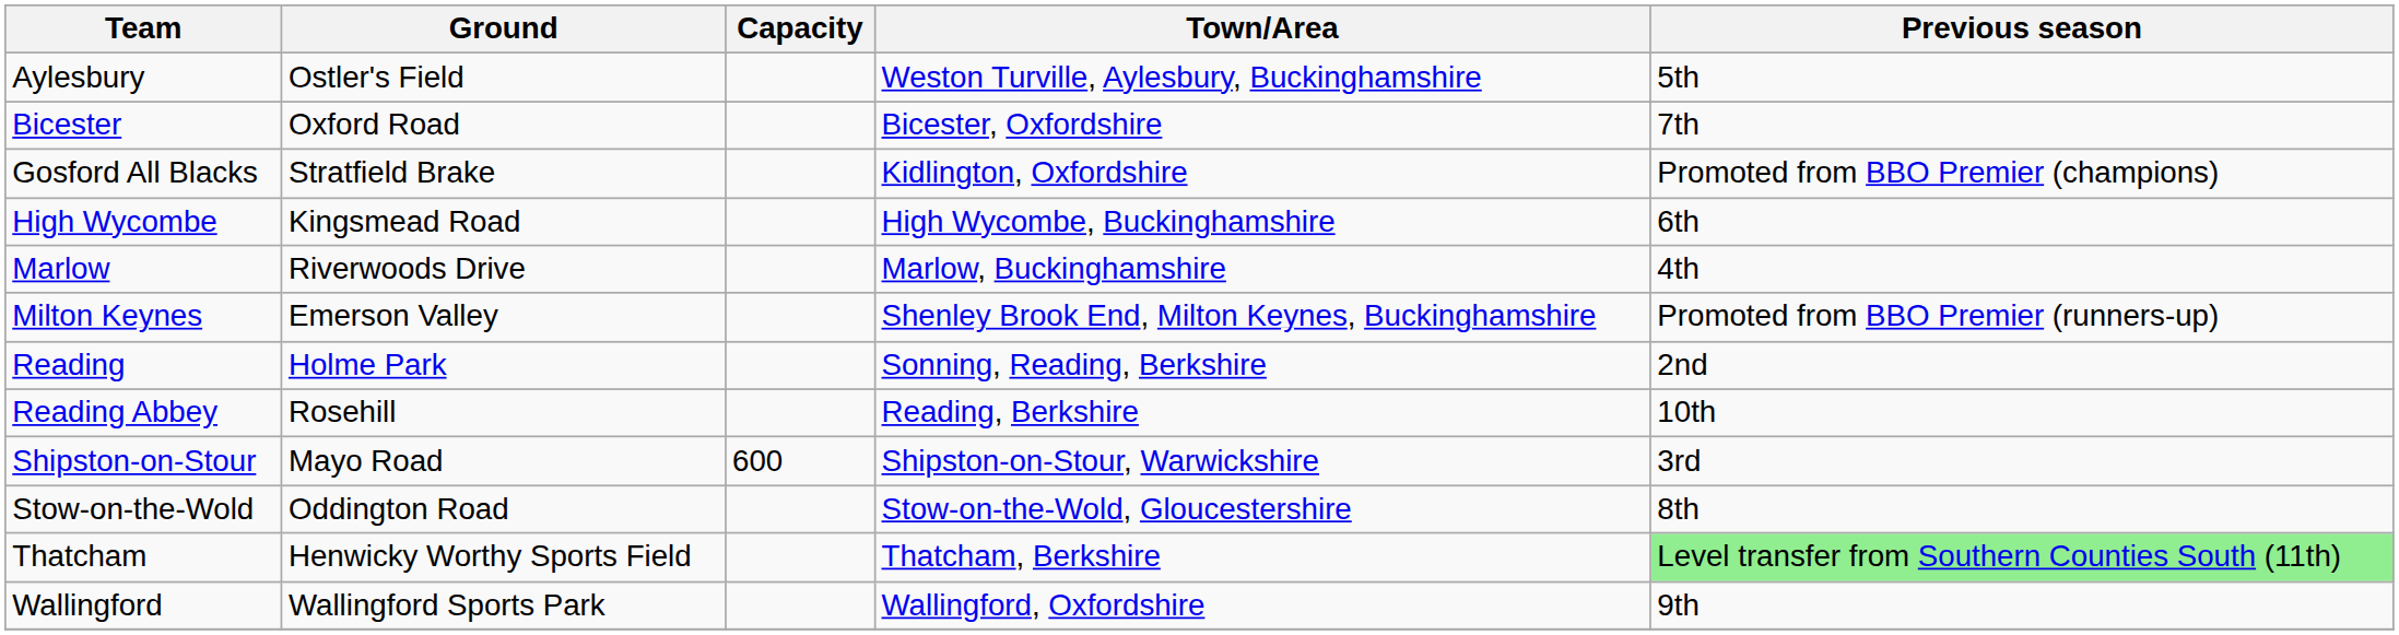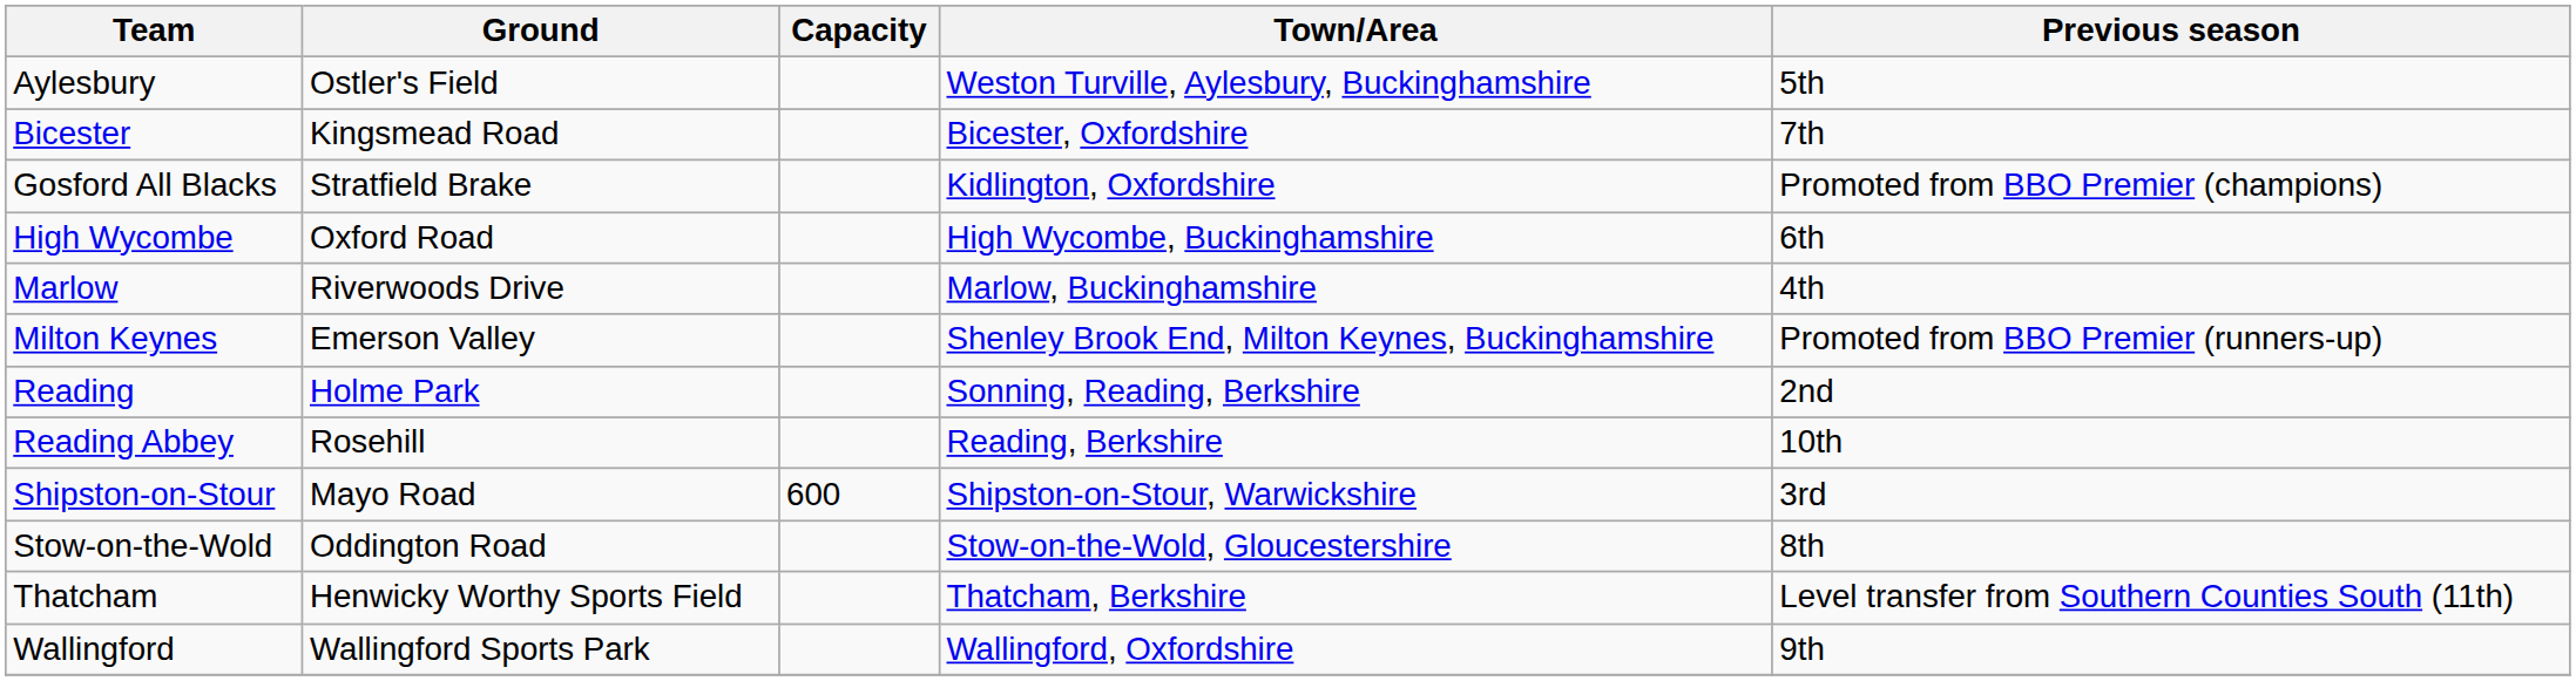Bicester | Ground: Oxford Road -> Kingsmead Road
High Wycombe | Ground: Kingsmead Road -> Oxford Road
Thatcham | Previous season: lightgreen background -> no background
